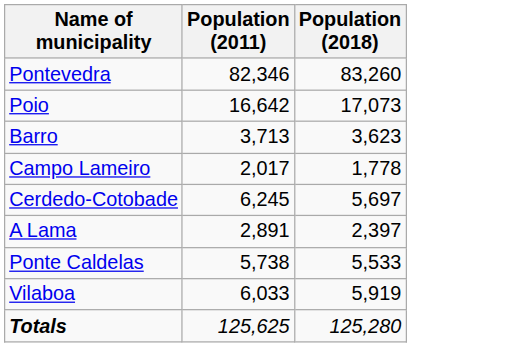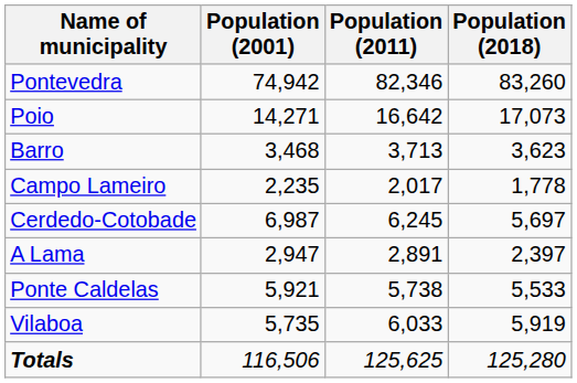+ column: Population (2001) | 74,942 | 14,271 | 3,468 | 2,235 | 6,987 | 2,947 | 5,921 | 5,735 | 116,506
